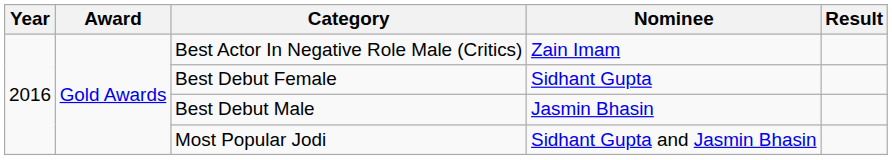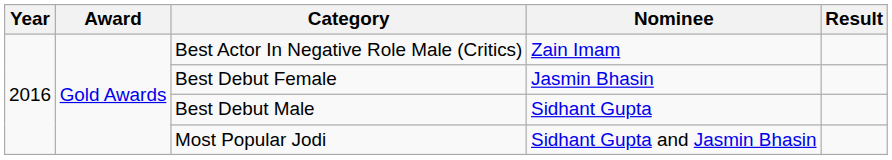Best Debut Female | Nominee: Sidhant Gupta -> Jasmin Bhasin
Best Debut Male | Nominee: Jasmin Bhasin -> Sidhant Gupta
